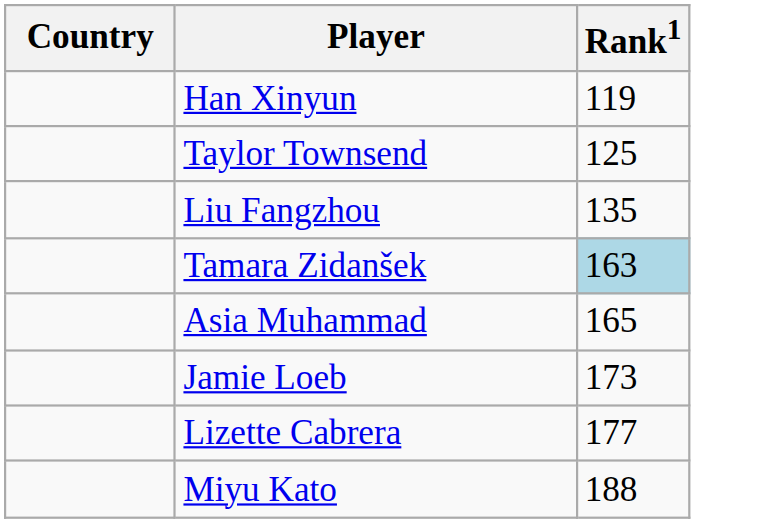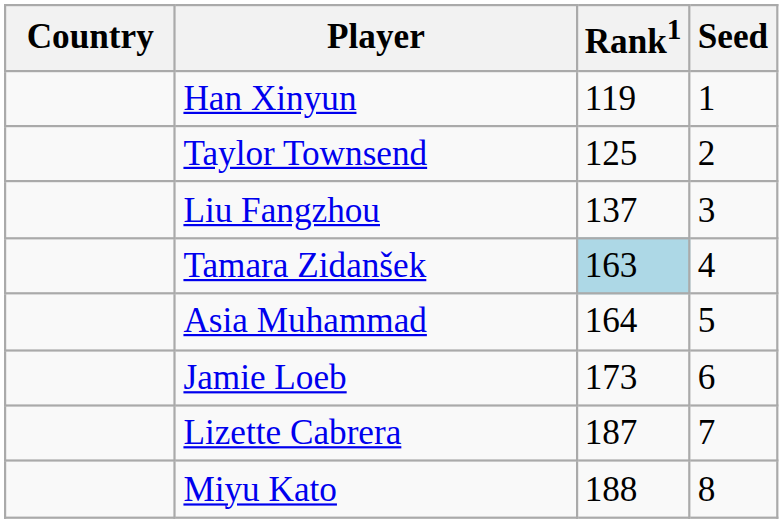+ column: Seed | 1 | 2 | 3 | 4 | 5 | 6 | 7 | 8
Liu Fangzhou | Rank1: 135 -> 137
Asia Muhammad | Rank1: 165 -> 164
Lizette Cabrera | Rank1: 177 -> 187
